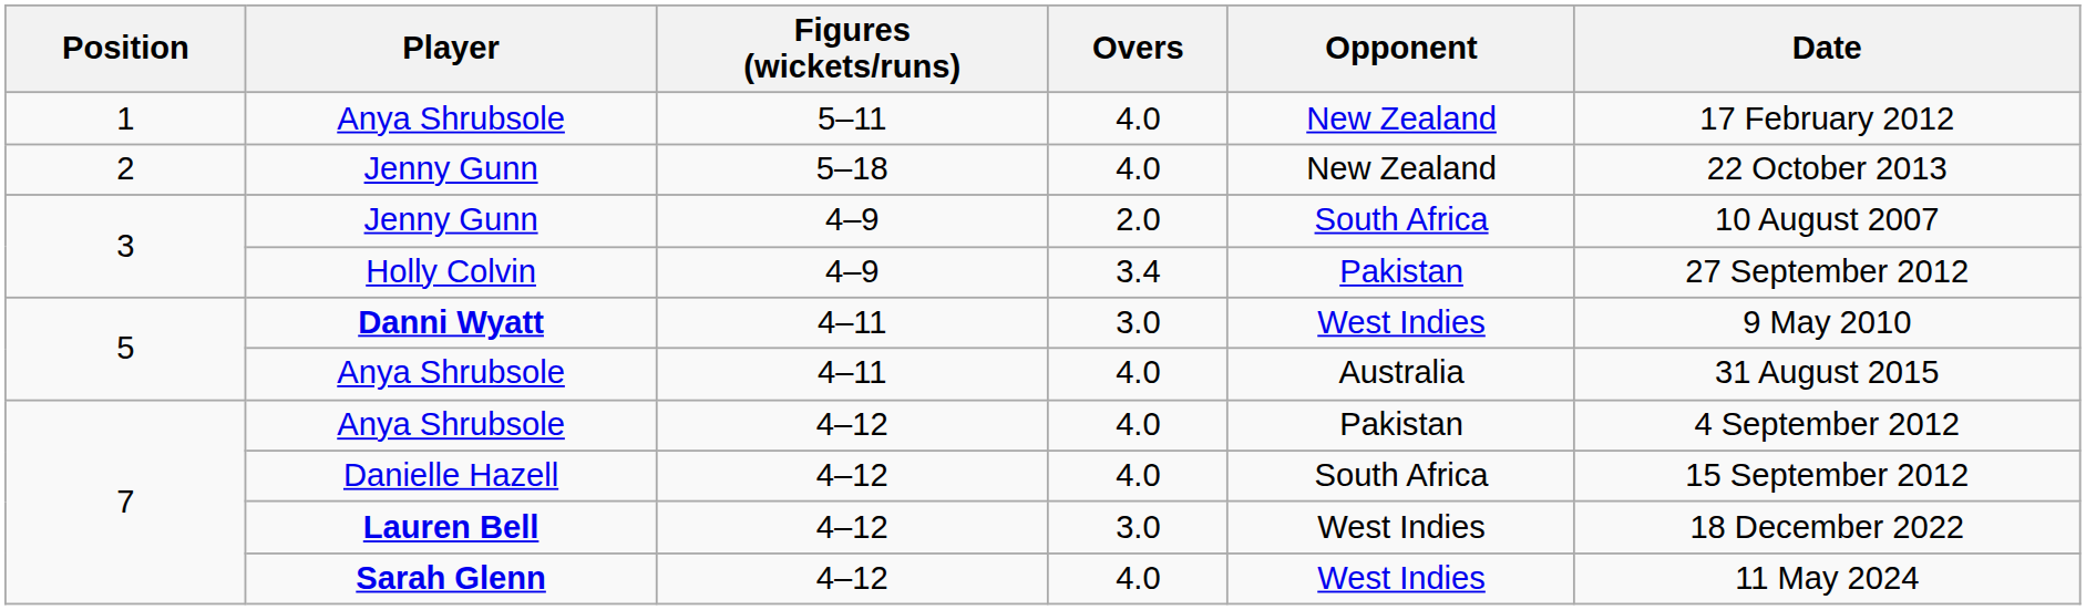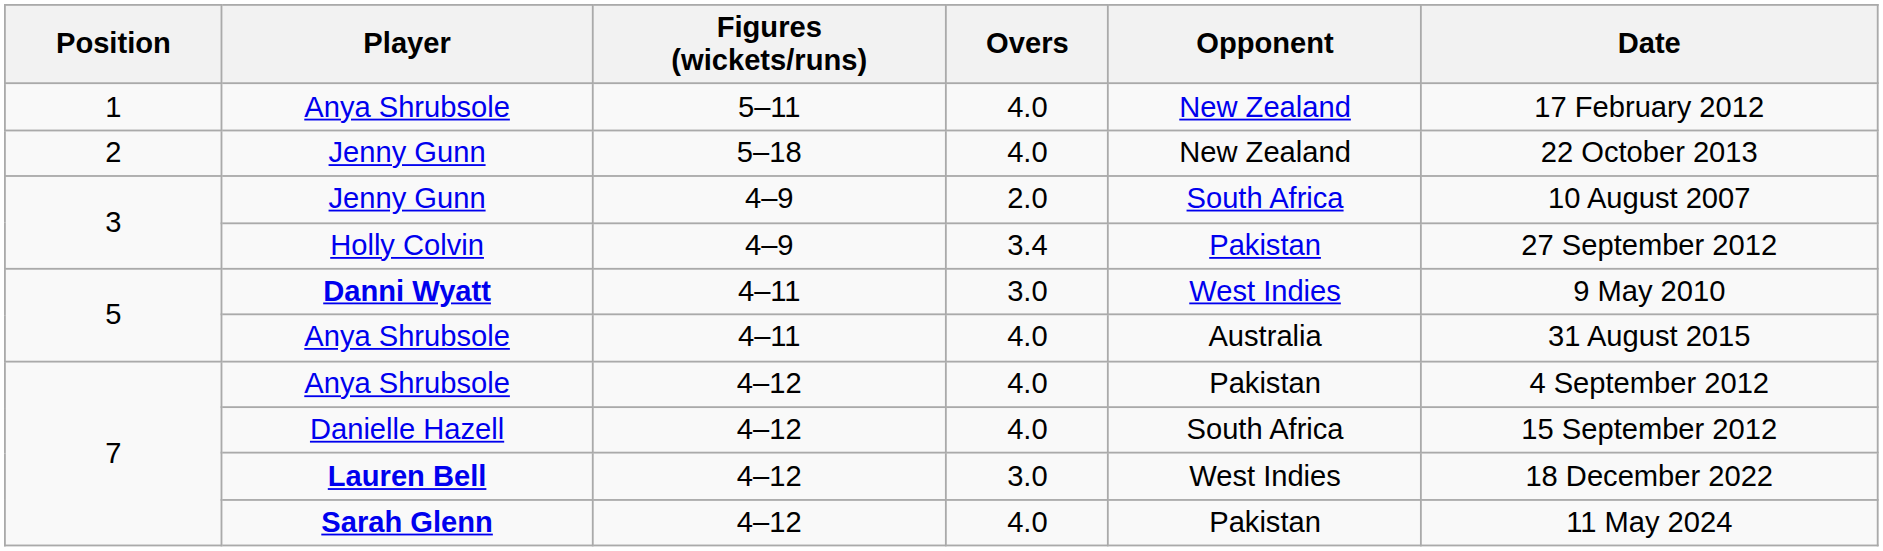Sarah Glenn | Opponent: West Indies -> Pakistan
